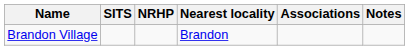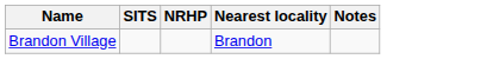- column: Associations
